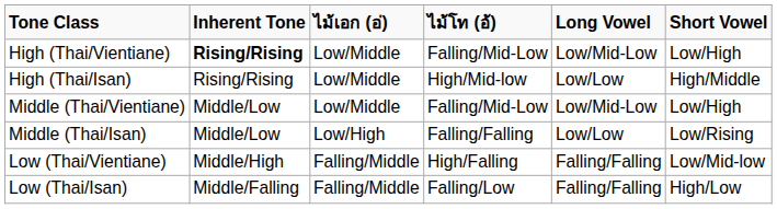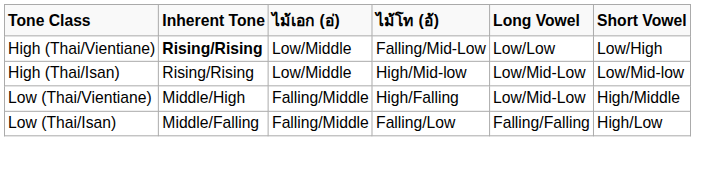High (Thai/Vientiane) | Long Vowel: Low/Mid-Low -> Low/Low
High (Thai/Isan) | Long Vowel: Low/Low -> Low/Mid-Low
High (Thai/Isan) | Short Vowel: High/Middle -> Low/Mid-low
- row: Middle (Thai/Vientiane) | Middle/Low | Low/Middle | Falling/Mid-Low | Low/Mid-Low | Low/High
- row: Middle (Thai/Isan) | Middle/Low | Low/High | Falling/Falling | Low/Low | Low/Rising
Low (Thai/Vientiane) | Long Vowel: Falling/Falling -> Low/Mid-Low
Low (Thai/Vientiane) | Short Vowel: Low/Mid-low -> High/Middle
